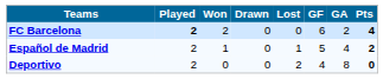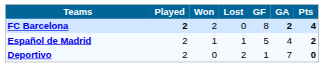- column: Drawn | 0 | 0 | 0
FC Barcelona | GF: 6 -> 8
FC Barcelona | GA: normal -> bold
Deportivo | GF: 4 -> 1
Deportivo | GA: 8 -> 7
